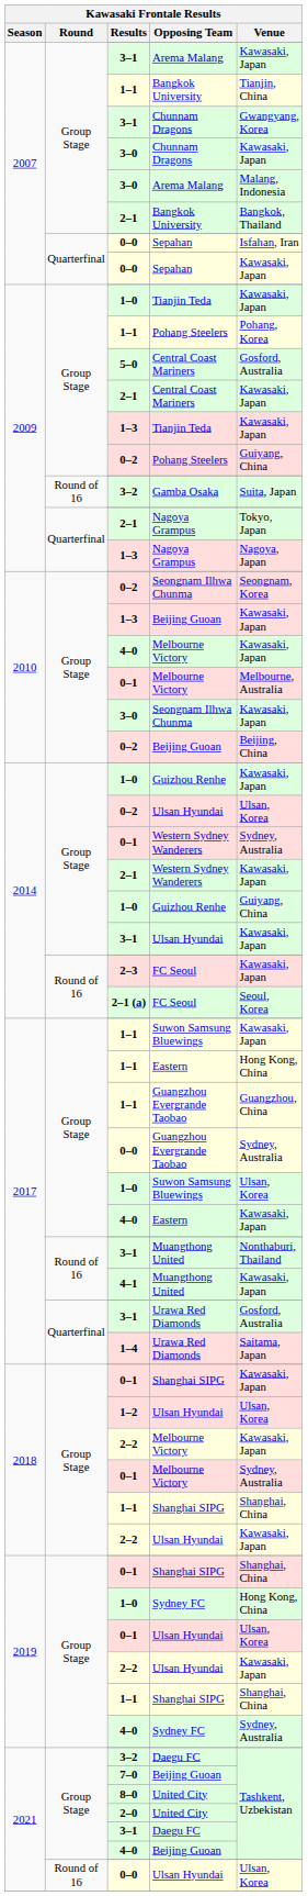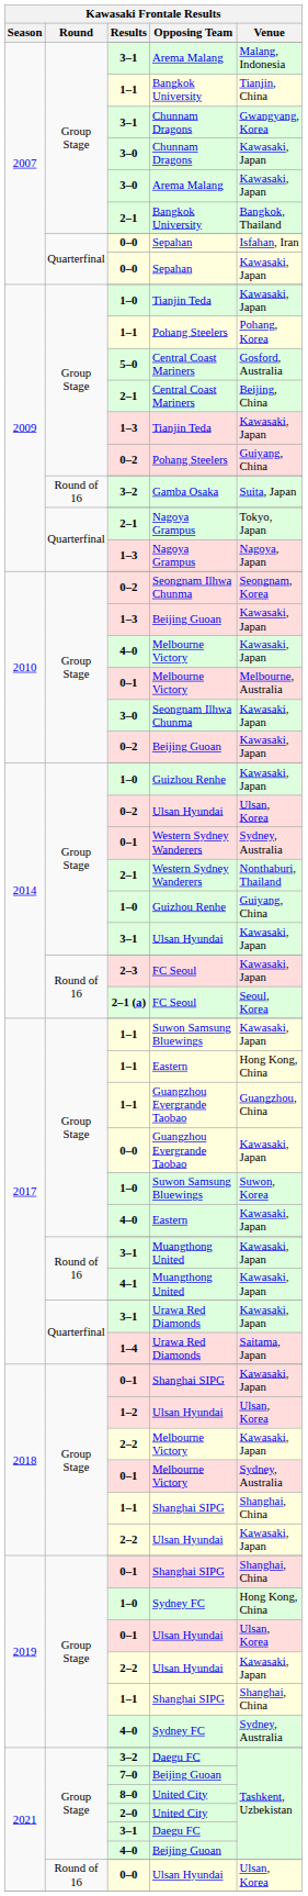3–1 / Arema Malang | Venue: Kawasaki, Japan -> Malang, Indonesia
3–0 / Arema Malang | Venue: Malang, Indonesia -> Kawasaki, Japan
2–1 / Central Coast Mariners | Venue: Kawasaki, Japan -> Beijing, China
0–2 / Beijing Guoan | Venue: Beijing, China -> Kawasaki, Japan
2–1 / Western Sydney Wanderers | Venue: Kawasaki, Japan -> Nonthaburi, Thailand
0–0 / Guangzhou Evergrande Taobao | Venue: Sydney, Australia -> Kawasaki, Japan
1–0 / Suwon Samsung Bluewings | Venue: Ulsan, Korea -> Suwon, Korea
3–1 / Muangthong United | Venue: Nonthaburi, Thailand -> Kawasaki, Japan
3–1 / Urawa Red Diamonds | Venue: Gosford, Australia -> Kawasaki, Japan
